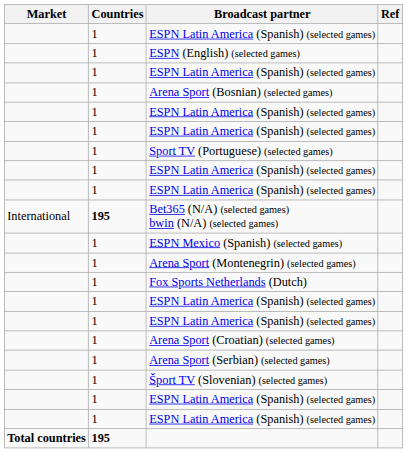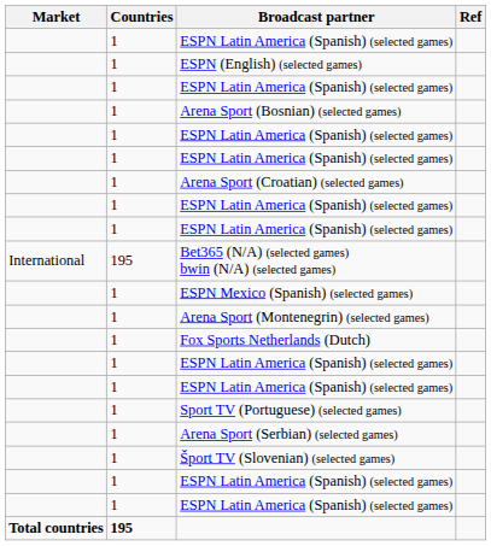rows swapped: Arena Sport (Croatian) (selected games) <-> Sport TV (Portuguese) (selected games)
Bet365 (N/A) (selected games) bwin (N/A) (selected games) | Countries: bold -> normal
